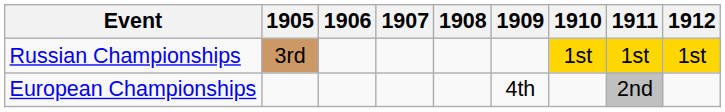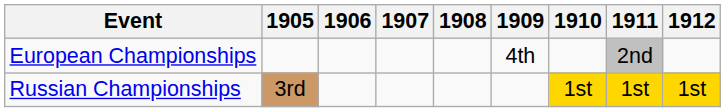rows swapped: European Championships <-> Russian Championships
